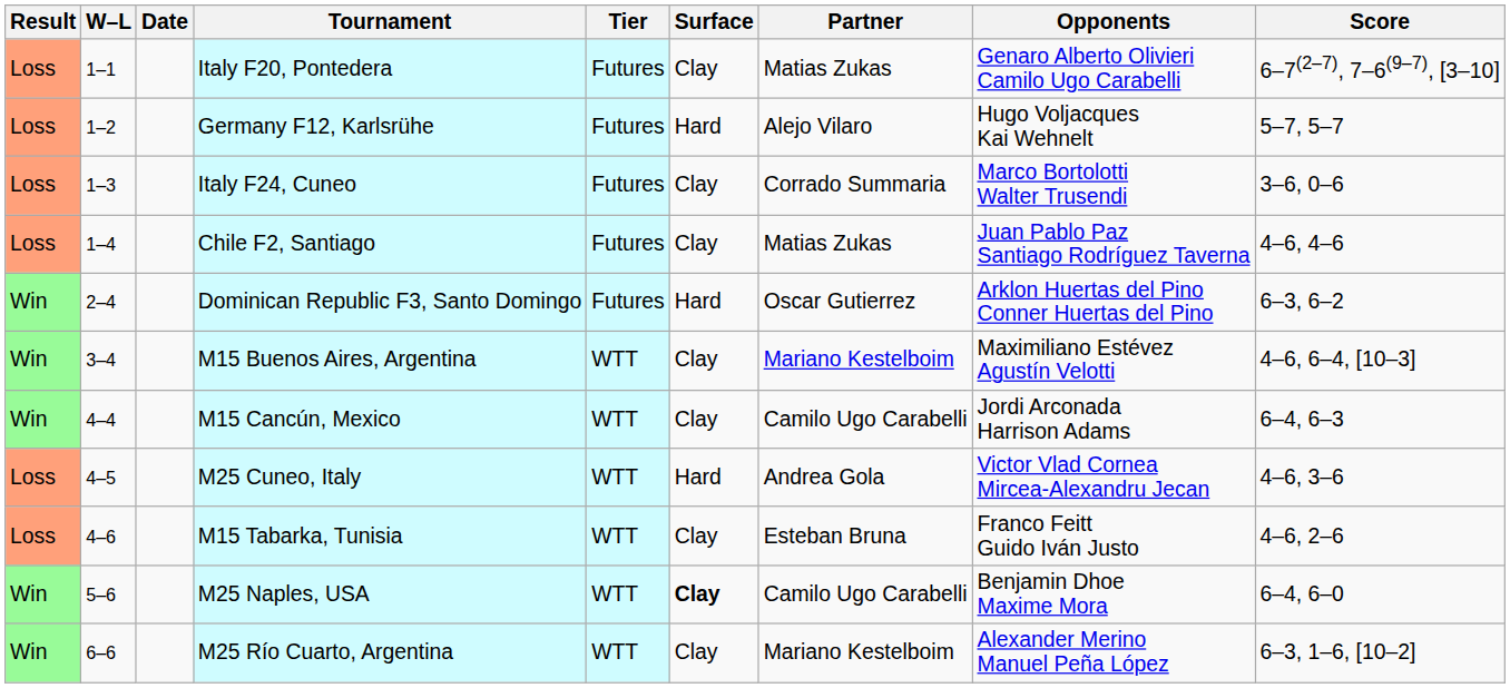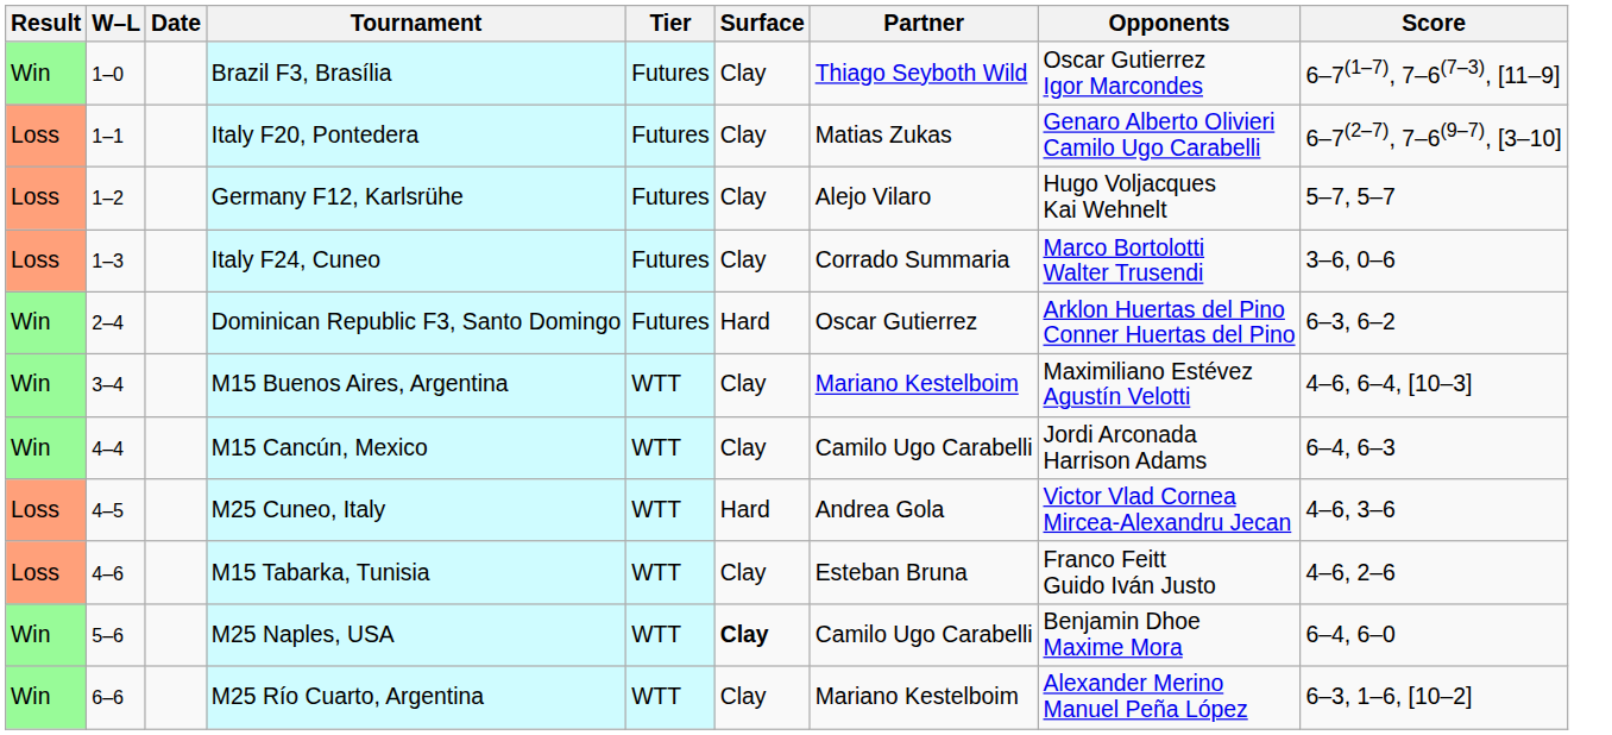+ row: Win | 1–0 | Brazil F3, Brasília | Futures | Clay | Thiago Seyboth Wild | Oscar Gutierrez Igor Marcondes | 6–7(1–7), 7–6(7–3), [11–9]
Germany F12, Karlsrühe | Surface: Hard -> Clay
- row: Loss | 1–4 | Chile F2, Santiago | Futures | Clay | Matias Zukas | Juan Pablo Paz Santiago Rodríguez Taverna | 4–6, 4–6
